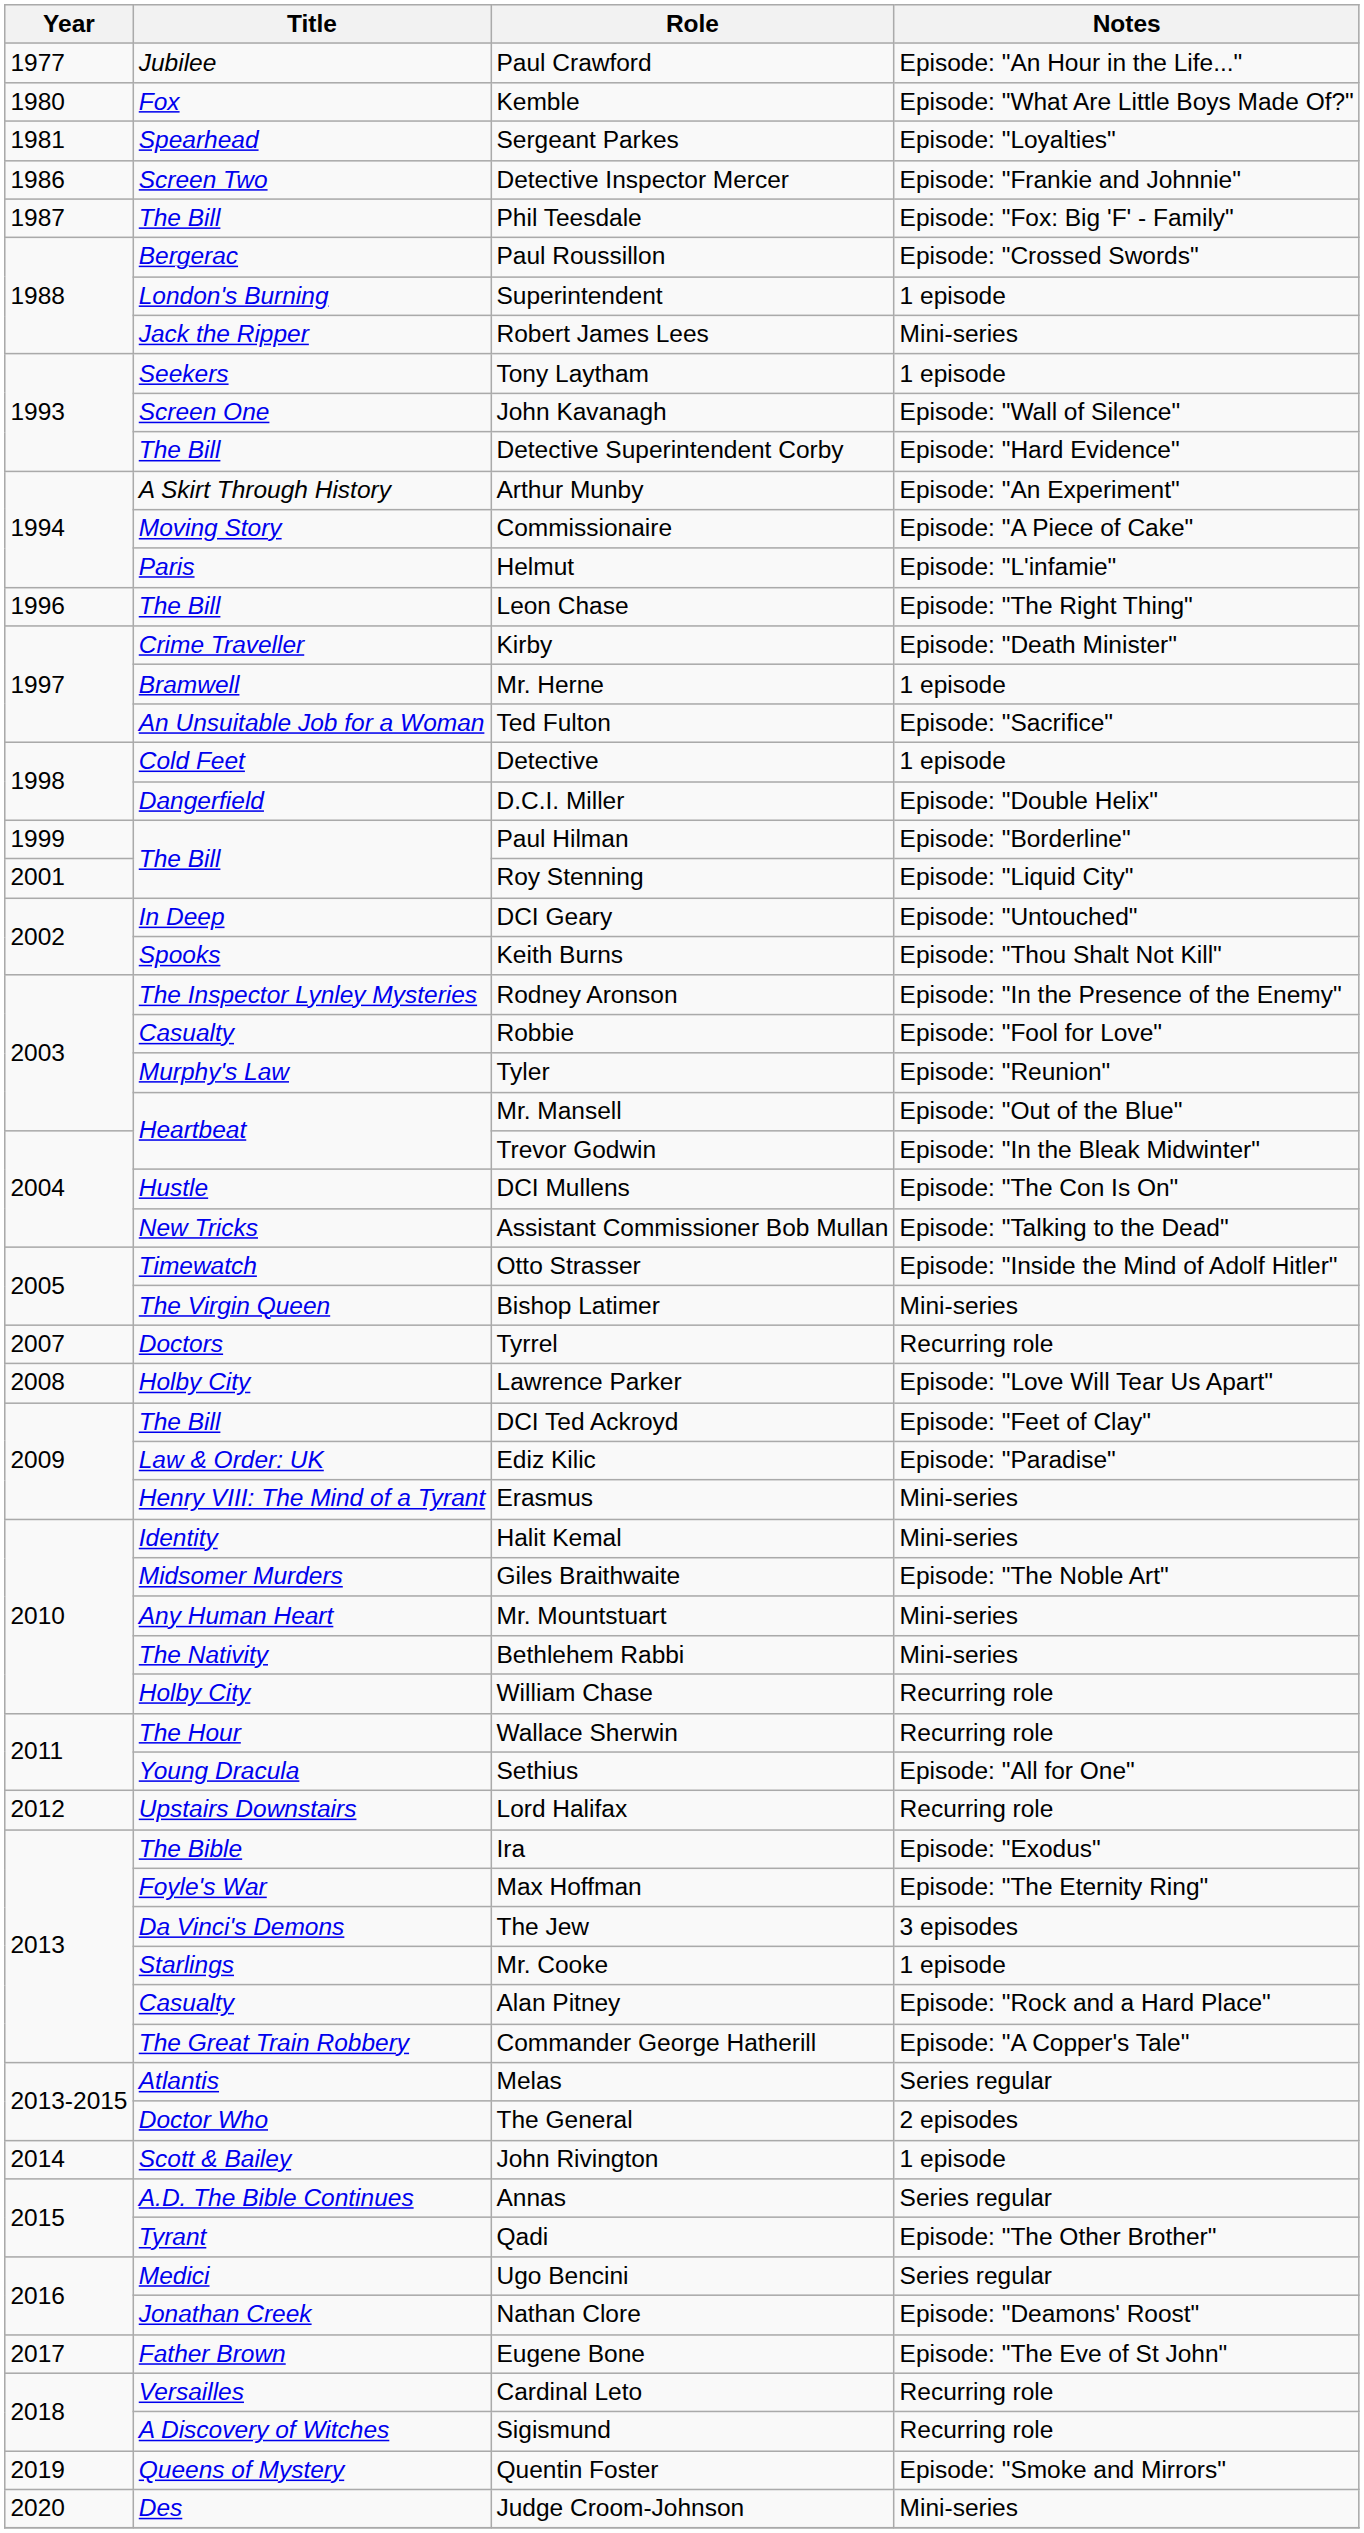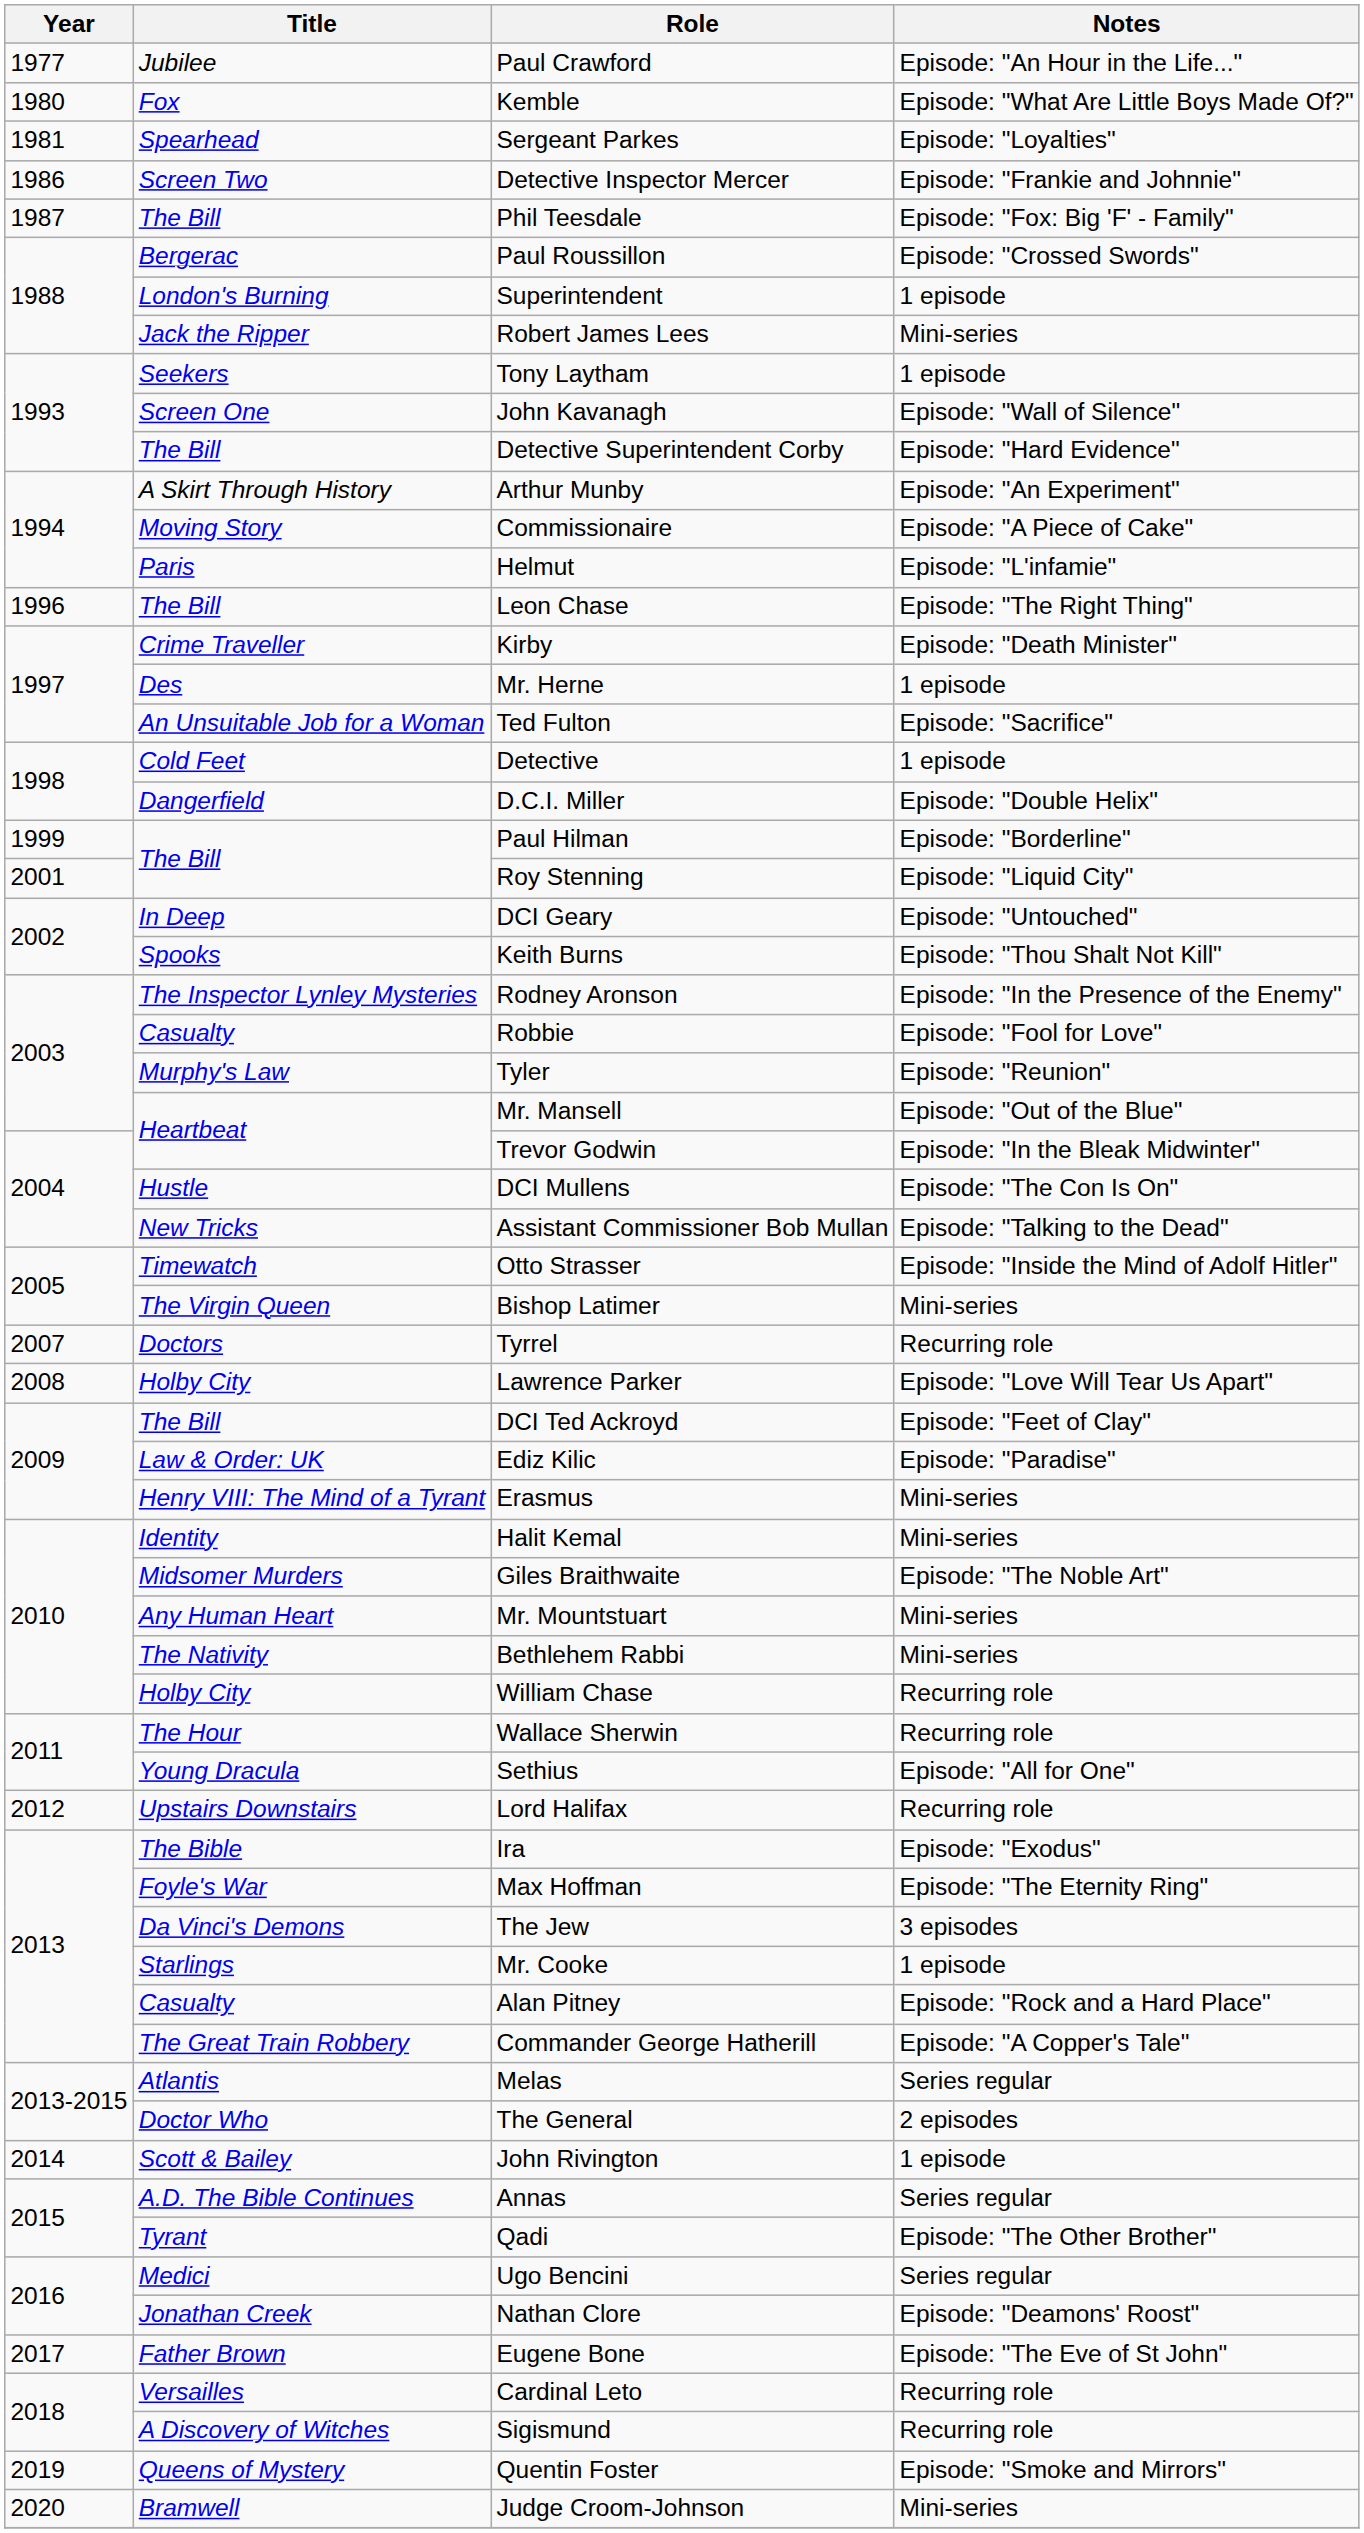Mr. Herne | Title: Bramwell -> Des
Judge Croom-Johnson | Title: Des -> Bramwell
